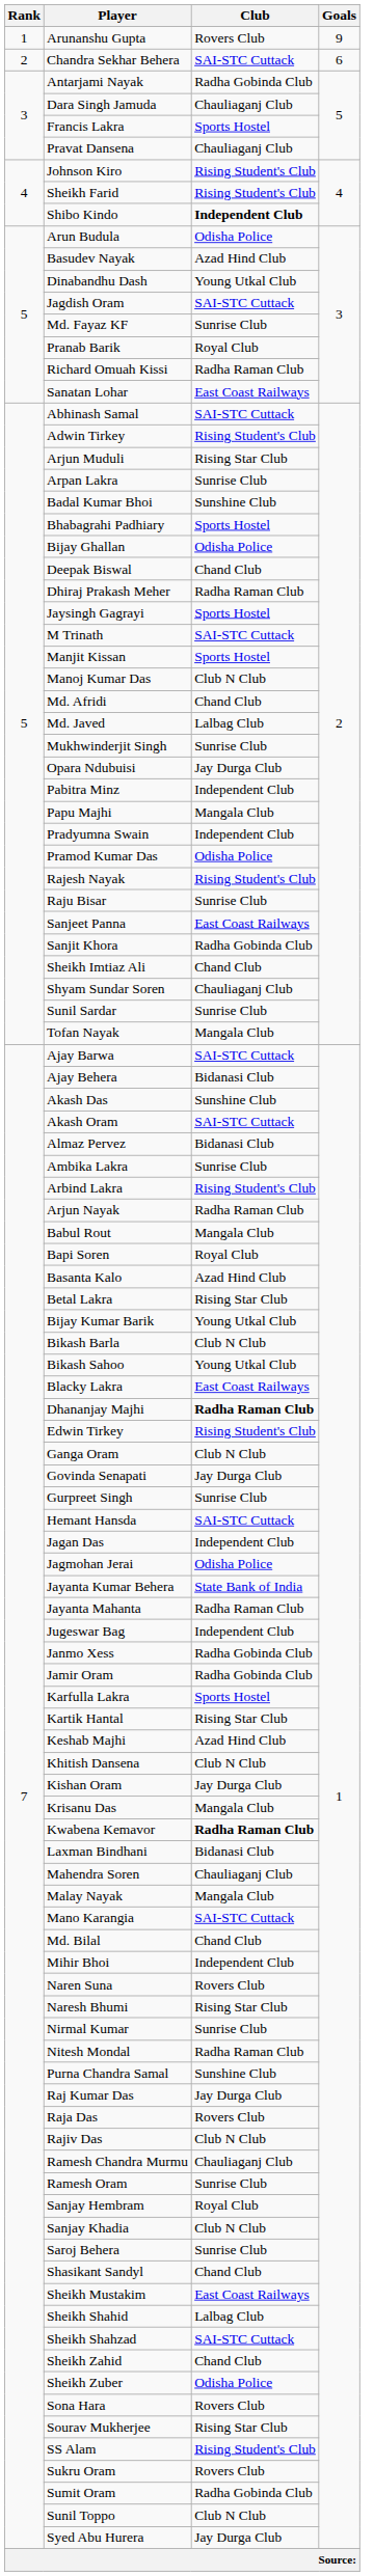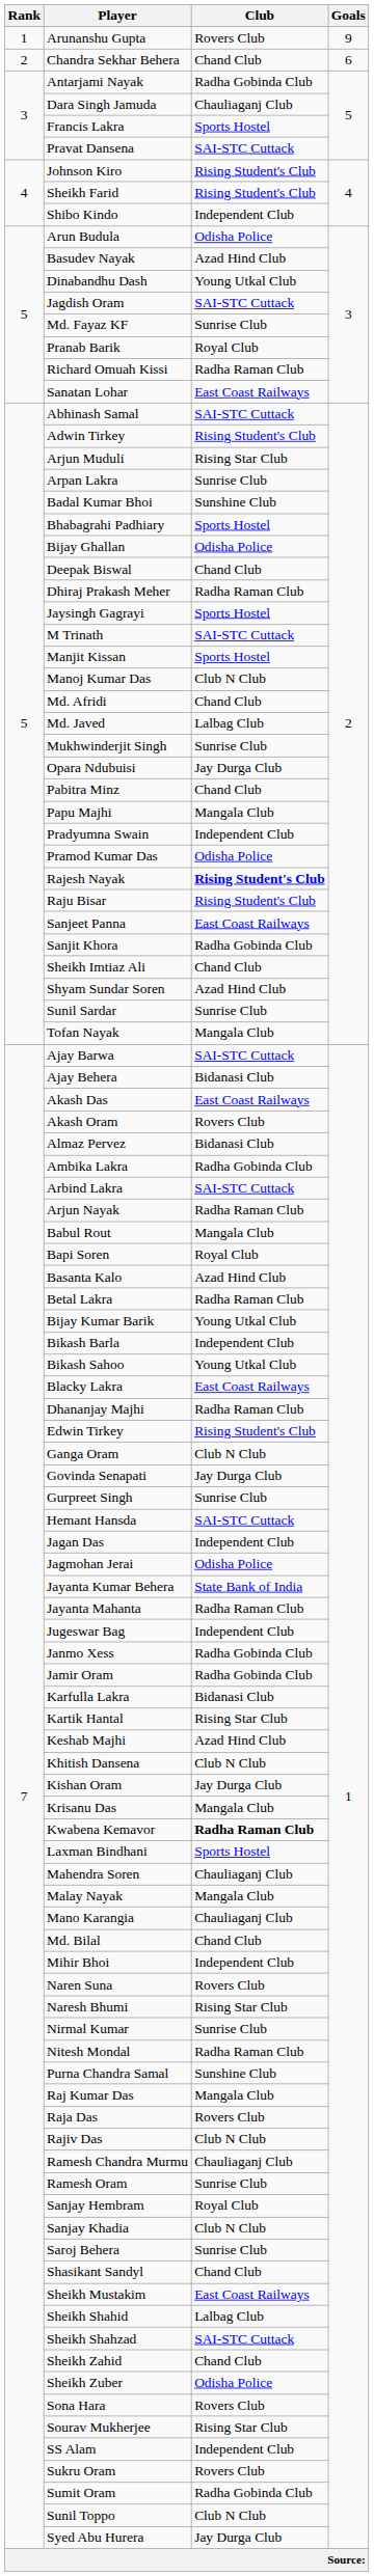Chandra Sekhar Behera | Club: SAI-STC Cuttack -> Chand Club
Pravat Dansena | Club: Chauliaganj Club -> SAI-STC Cuttack
Shibo Kindo | Club: bold -> normal
Pabitra Minz | Club: Independent Club -> Chand Club
Rajesh Nayak | Club: normal -> bold
Raju Bisar | Club: Sunrise Club -> Rising Student's Club
Shyam Sundar Soren | Club: Chauliaganj Club -> Azad Hind Club
Akash Das | Club: Sunshine Club -> East Coast Railways
Akash Oram | Club: SAI-STC Cuttack -> Rovers Club
Ambika Lakra | Club: Sunrise Club -> Radha Gobinda Club
Arbind Lakra | Club: Rising Student's Club -> SAI-STC Cuttack
Betal Lakra | Club: Rising Star Club -> Radha Raman Club
Bikash Barla | Club: Club N Club -> Independent Club
Dhananjay Majhi | Club: bold -> normal
Karfulla Lakra | Club: Sports Hostel -> Bidanasi Club
Laxman Bindhani | Club: Bidanasi Club -> Sports Hostel
Mano Karangia | Club: SAI-STC Cuttack -> Chauliaganj Club
Raj Kumar Das | Club: Jay Durga Club -> Mangala Club
SS Alam | Club: Rising Student's Club -> Independent Club
